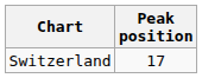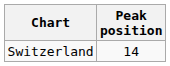Switzerland | Peak position: 17 -> 14
